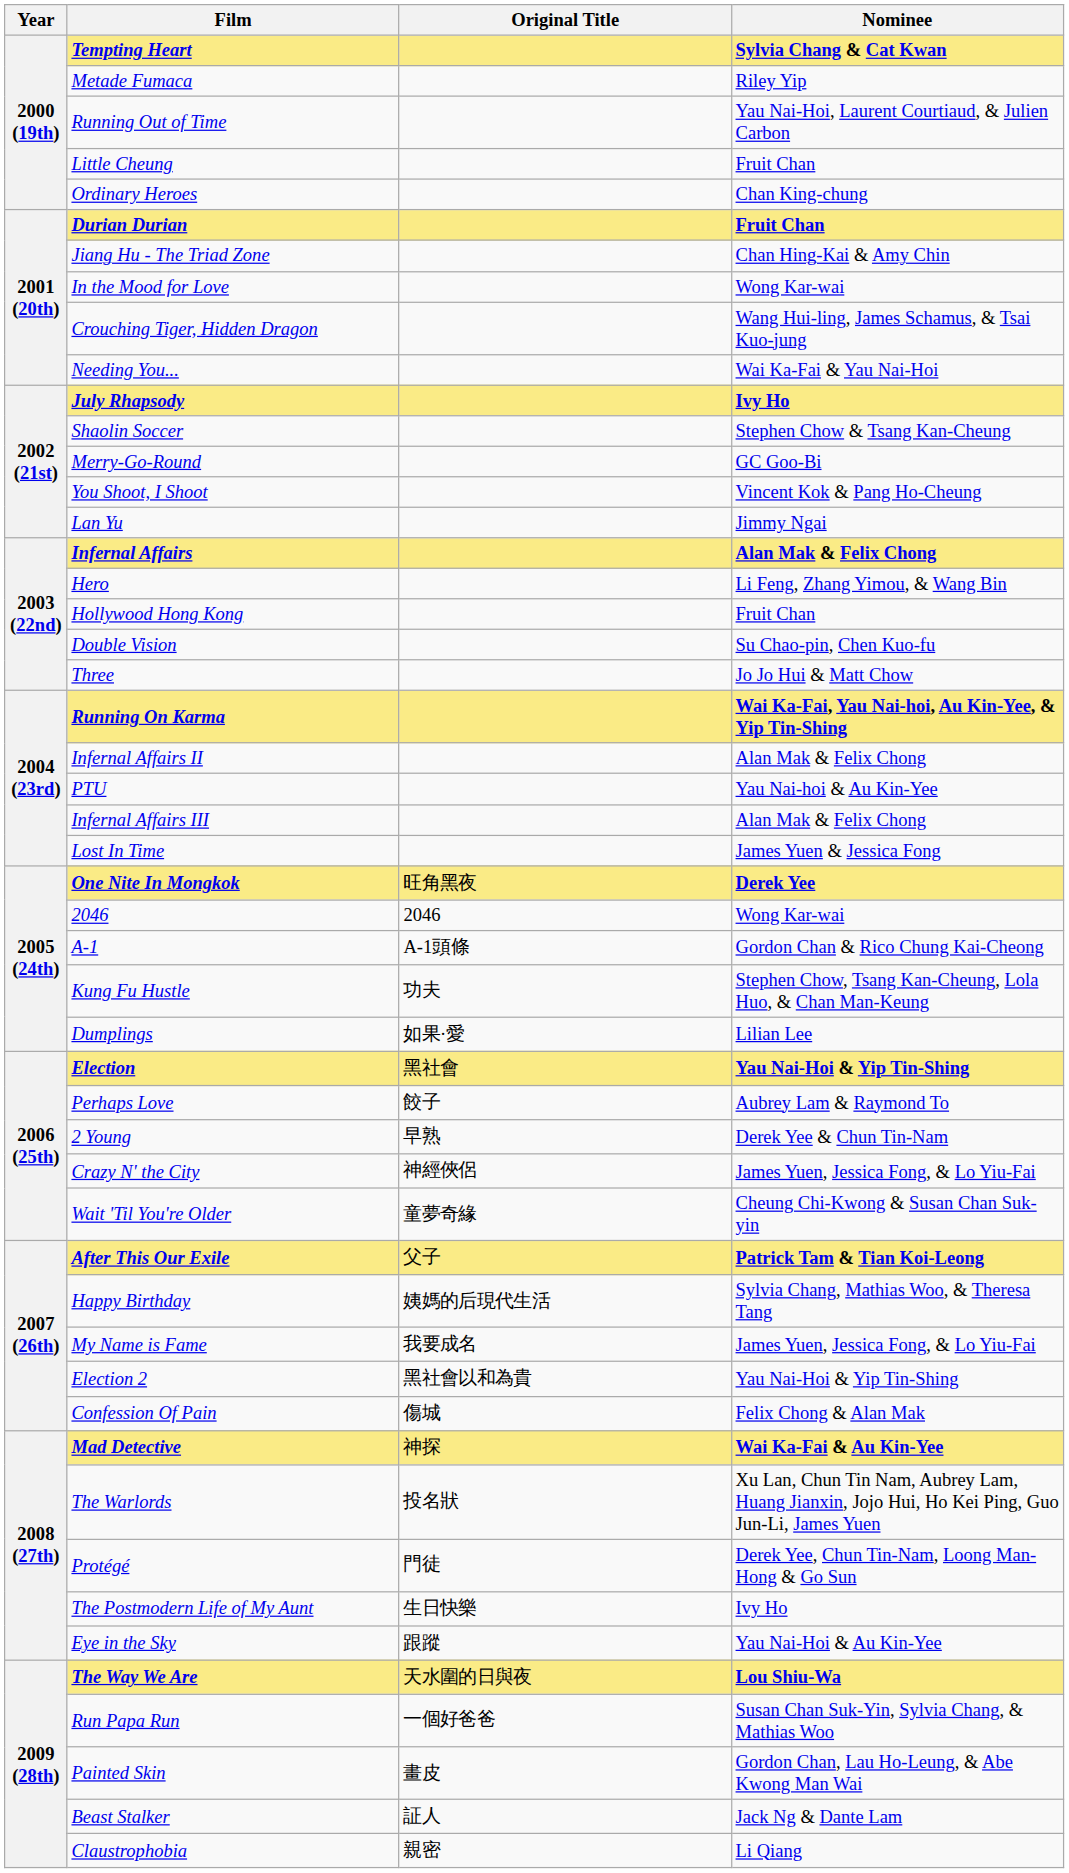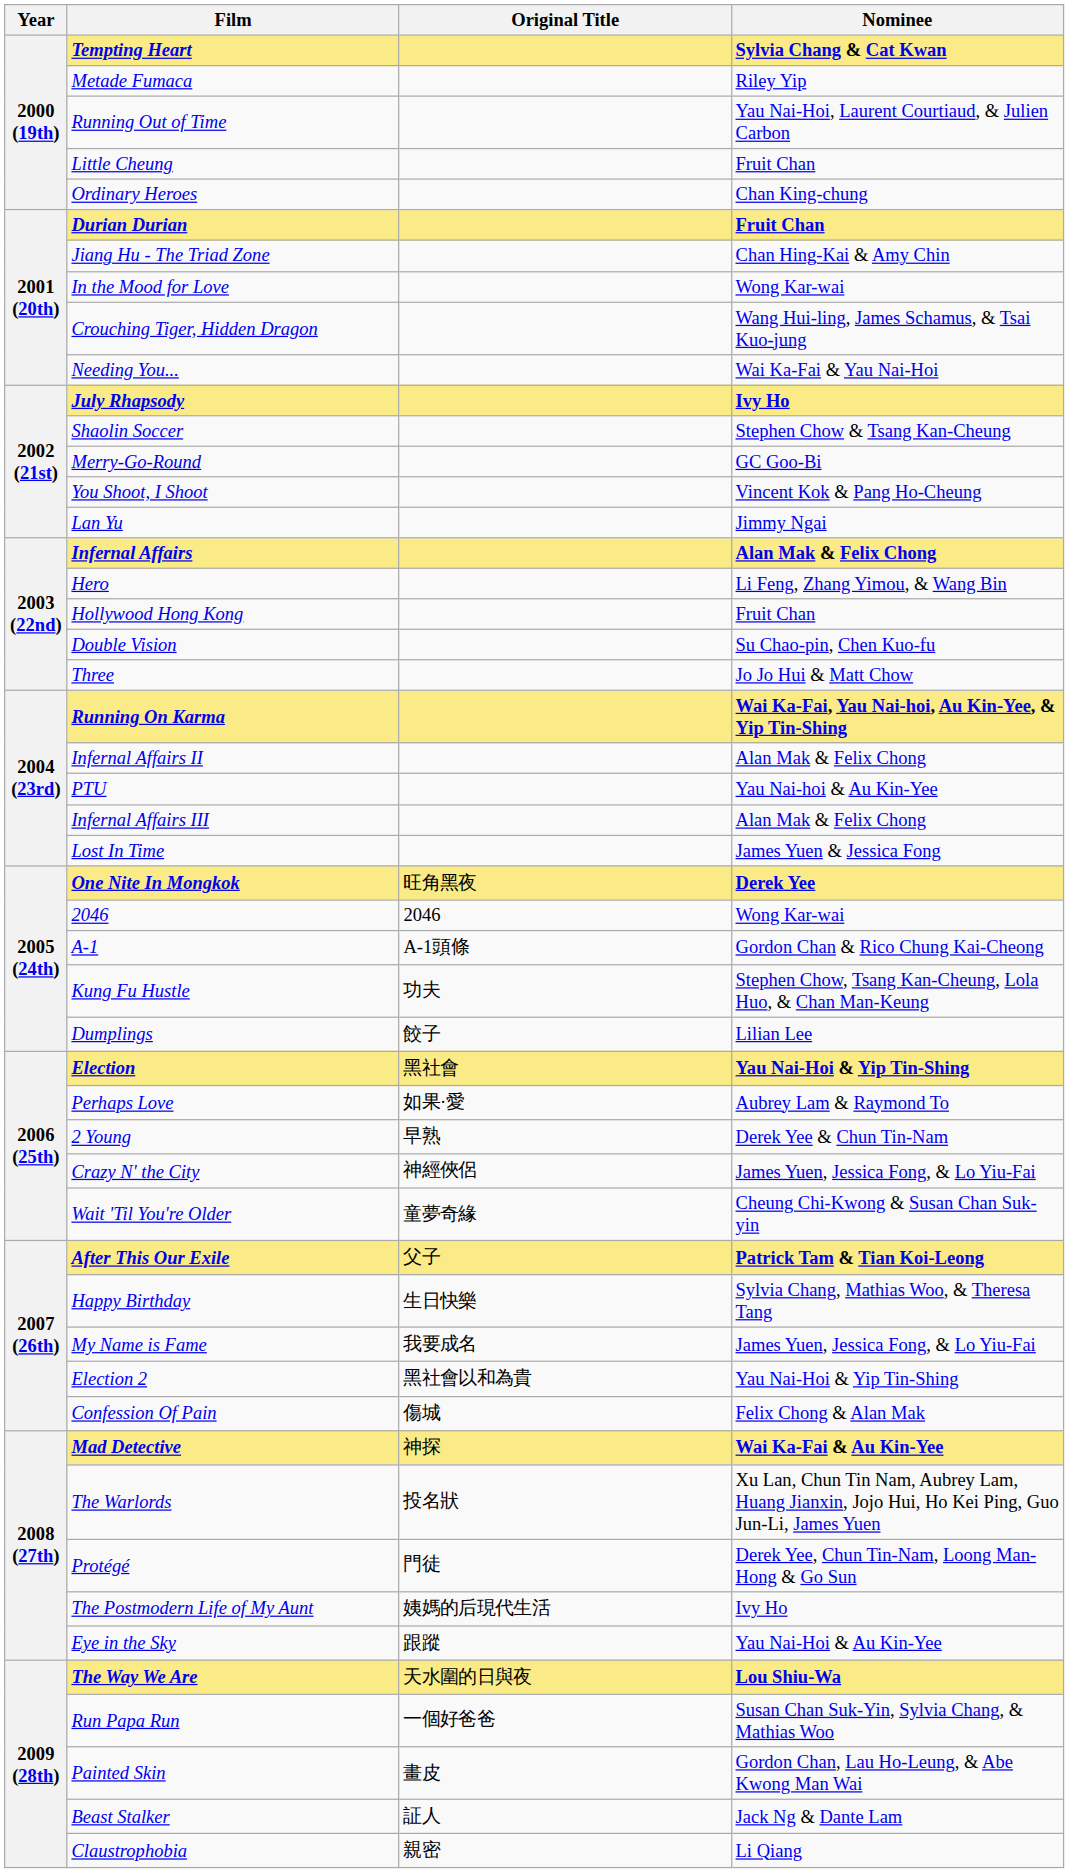Dumplings | Original Title: 如果·愛 -> 餃子
Perhaps Love | Original Title: 餃子 -> 如果·愛
Happy Birthday | Original Title: 姨媽的后現代生活 -> 生日快樂
The Postmodern Life of My Aunt | Original Title: 生日快樂 -> 姨媽的后現代生活
